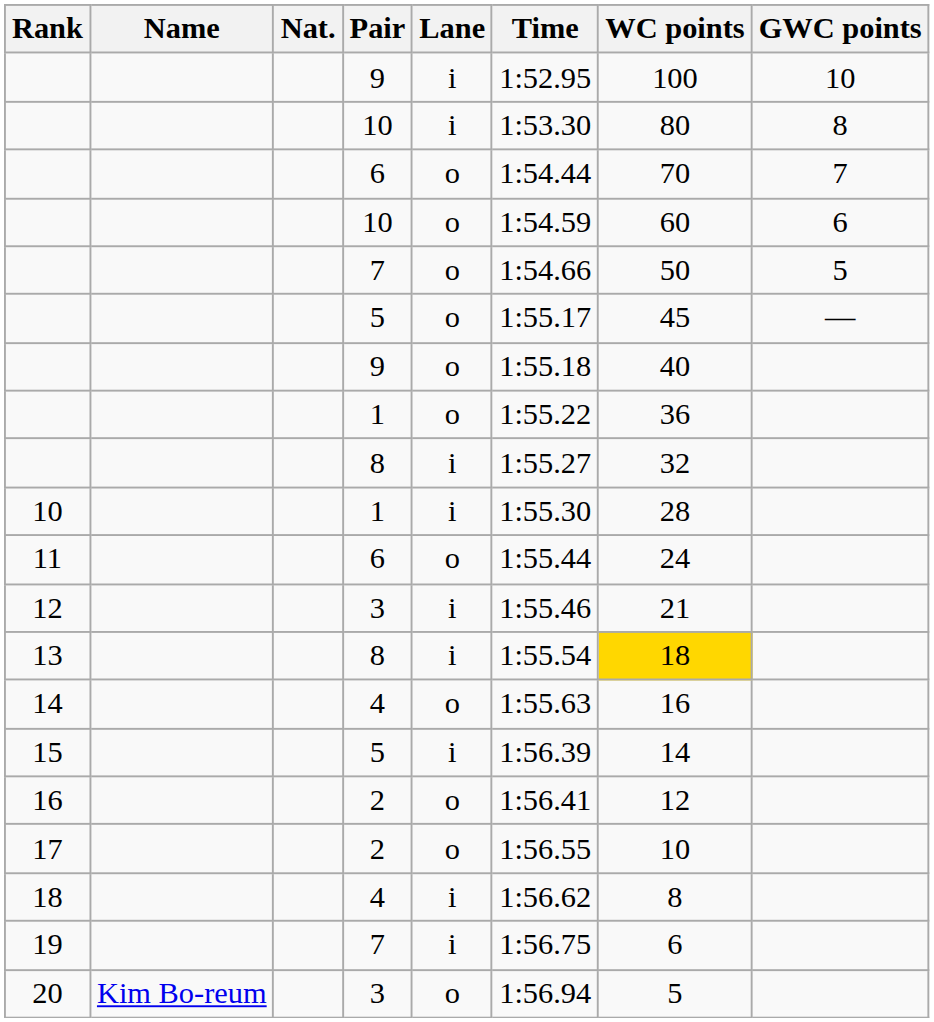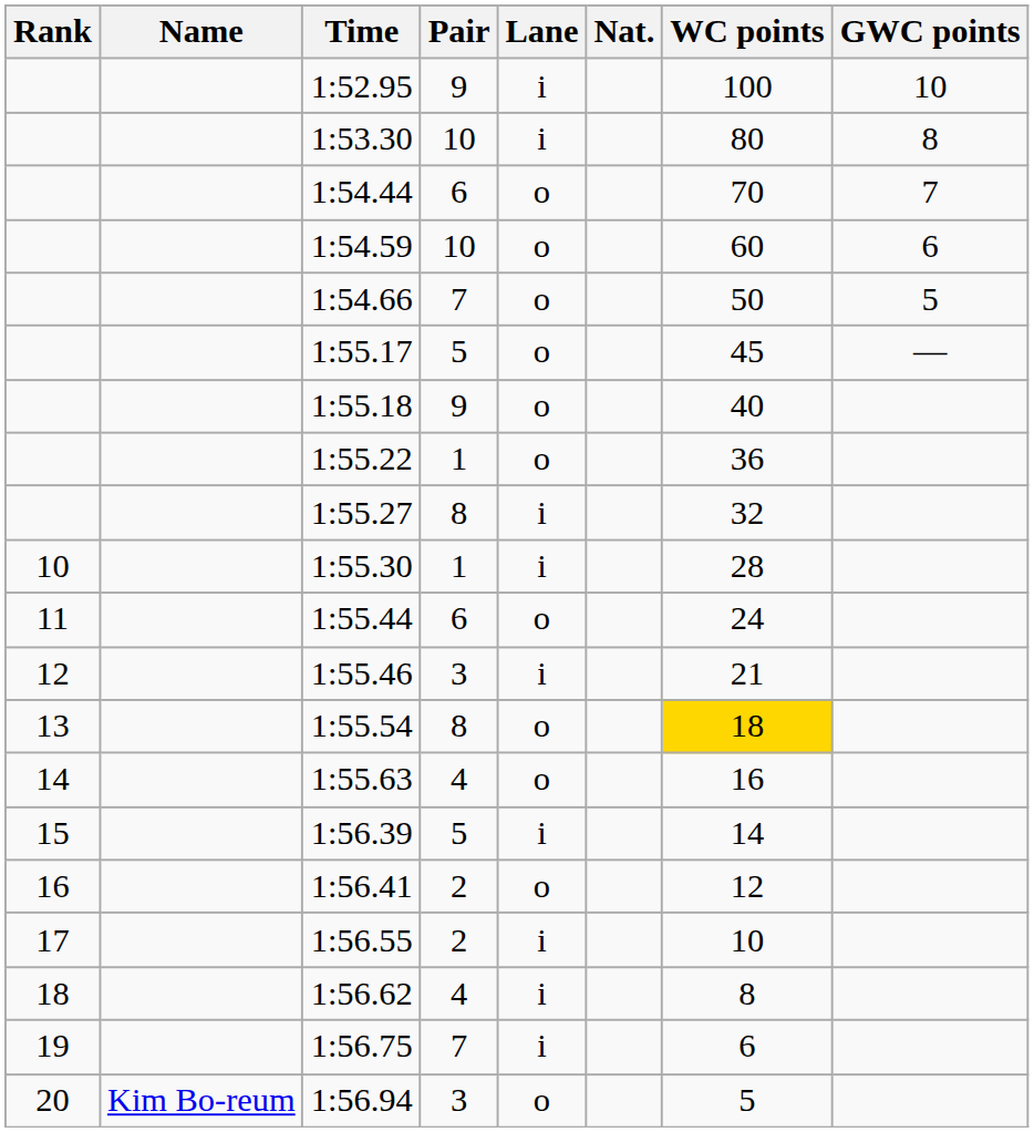columns swapped: Nat. <-> Time
13 | Lane: i -> o
17 | Lane: o -> i
